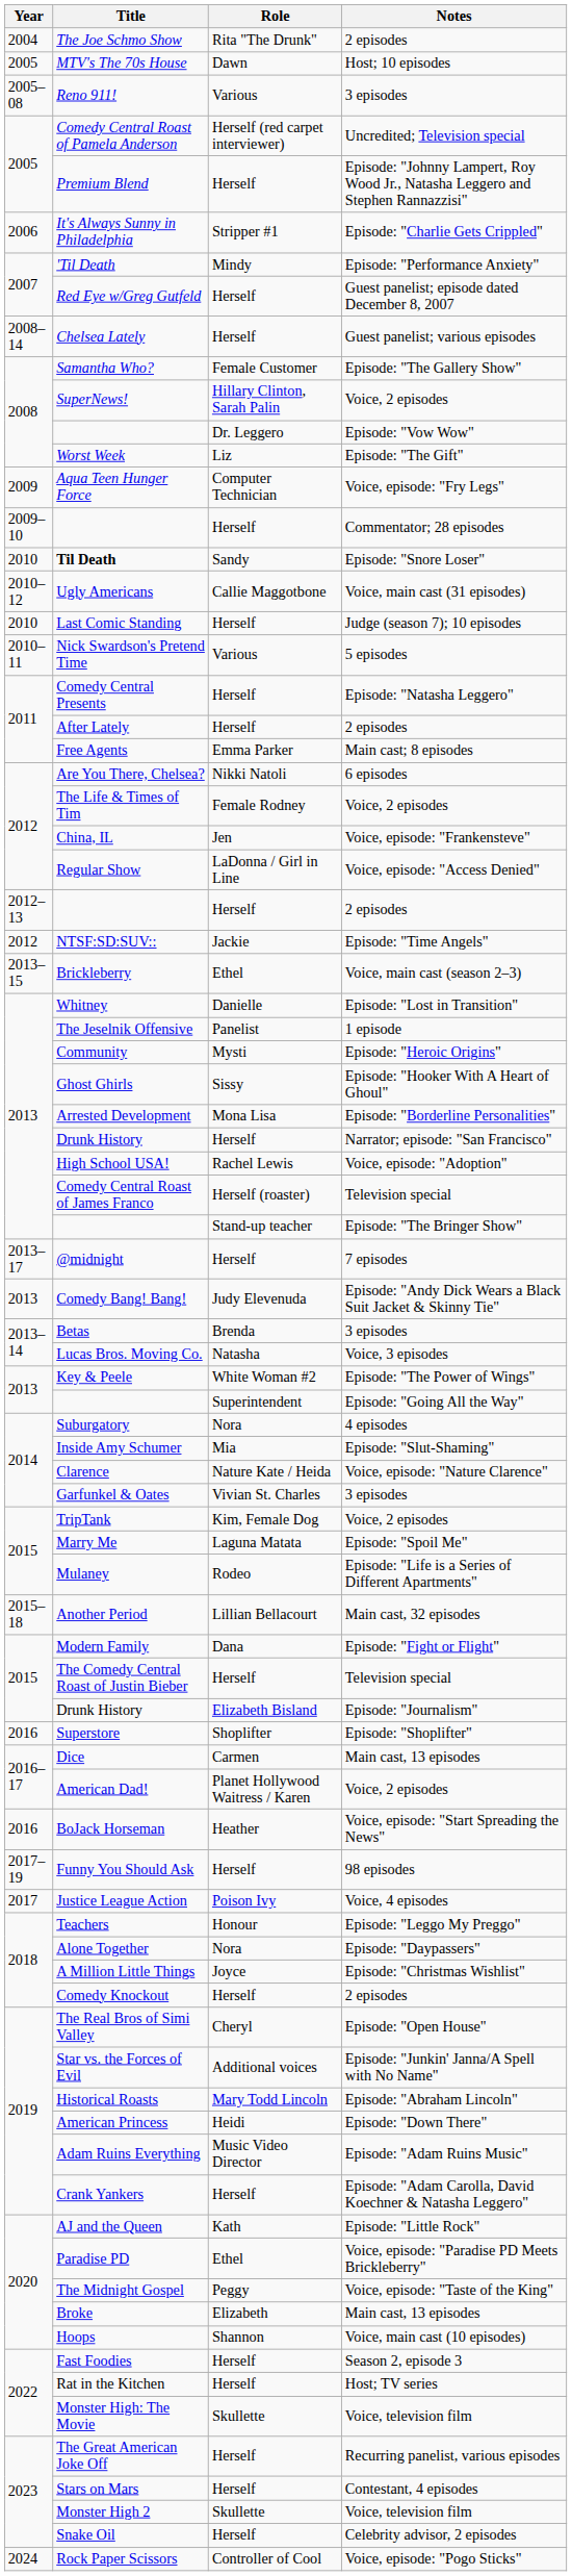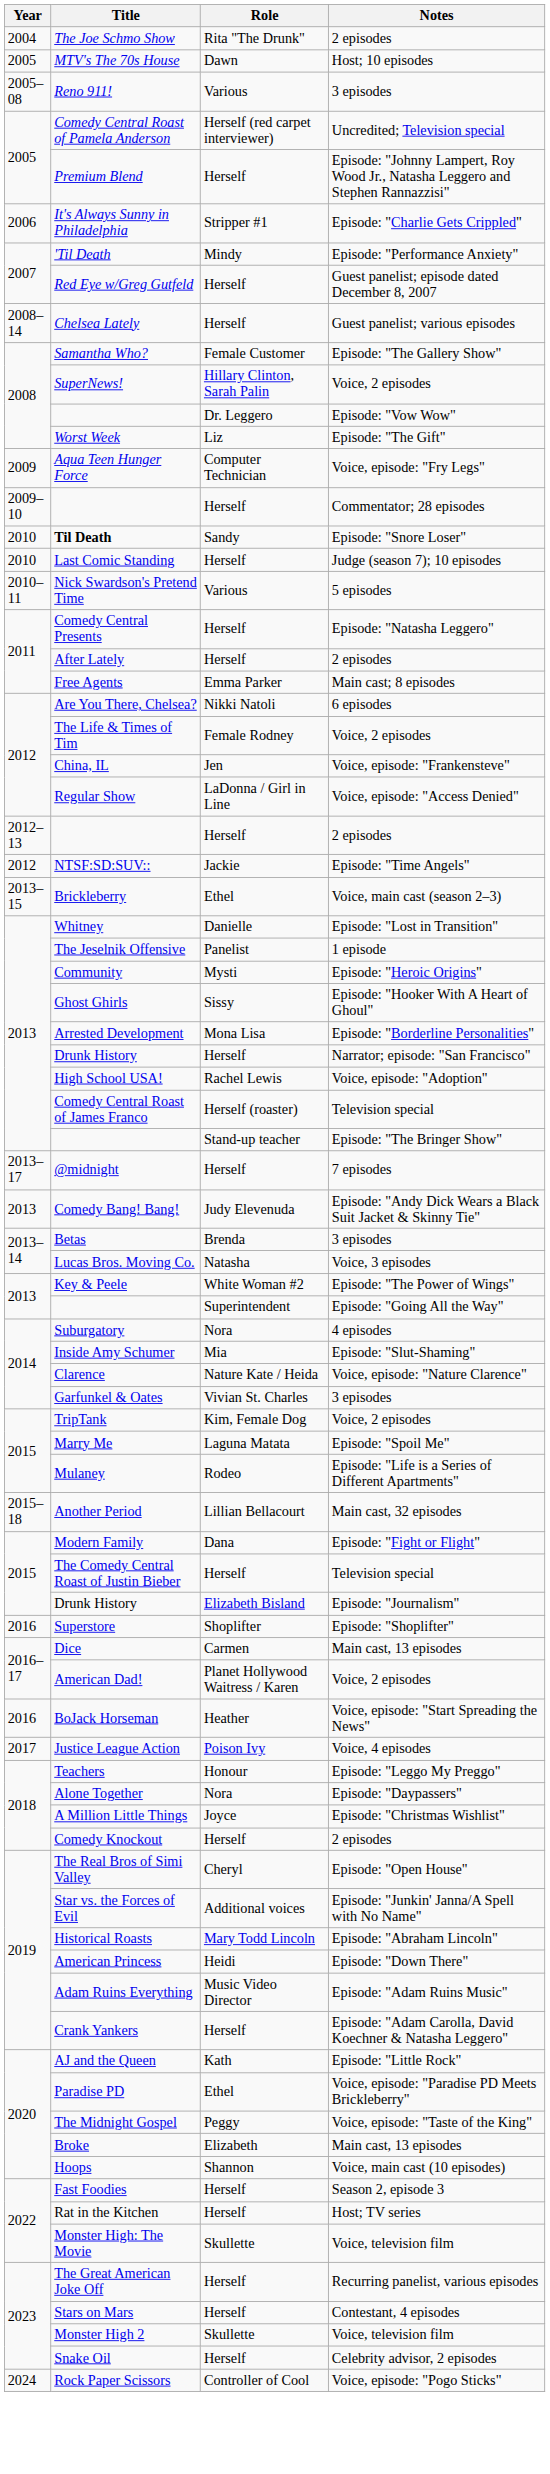- row: 2010–12 | Ugly Americans | Callie Maggotbone | Voice, main cast (31 episodes)
- row: 2017–19 | Funny You Should Ask | Herself | 98 episodes
